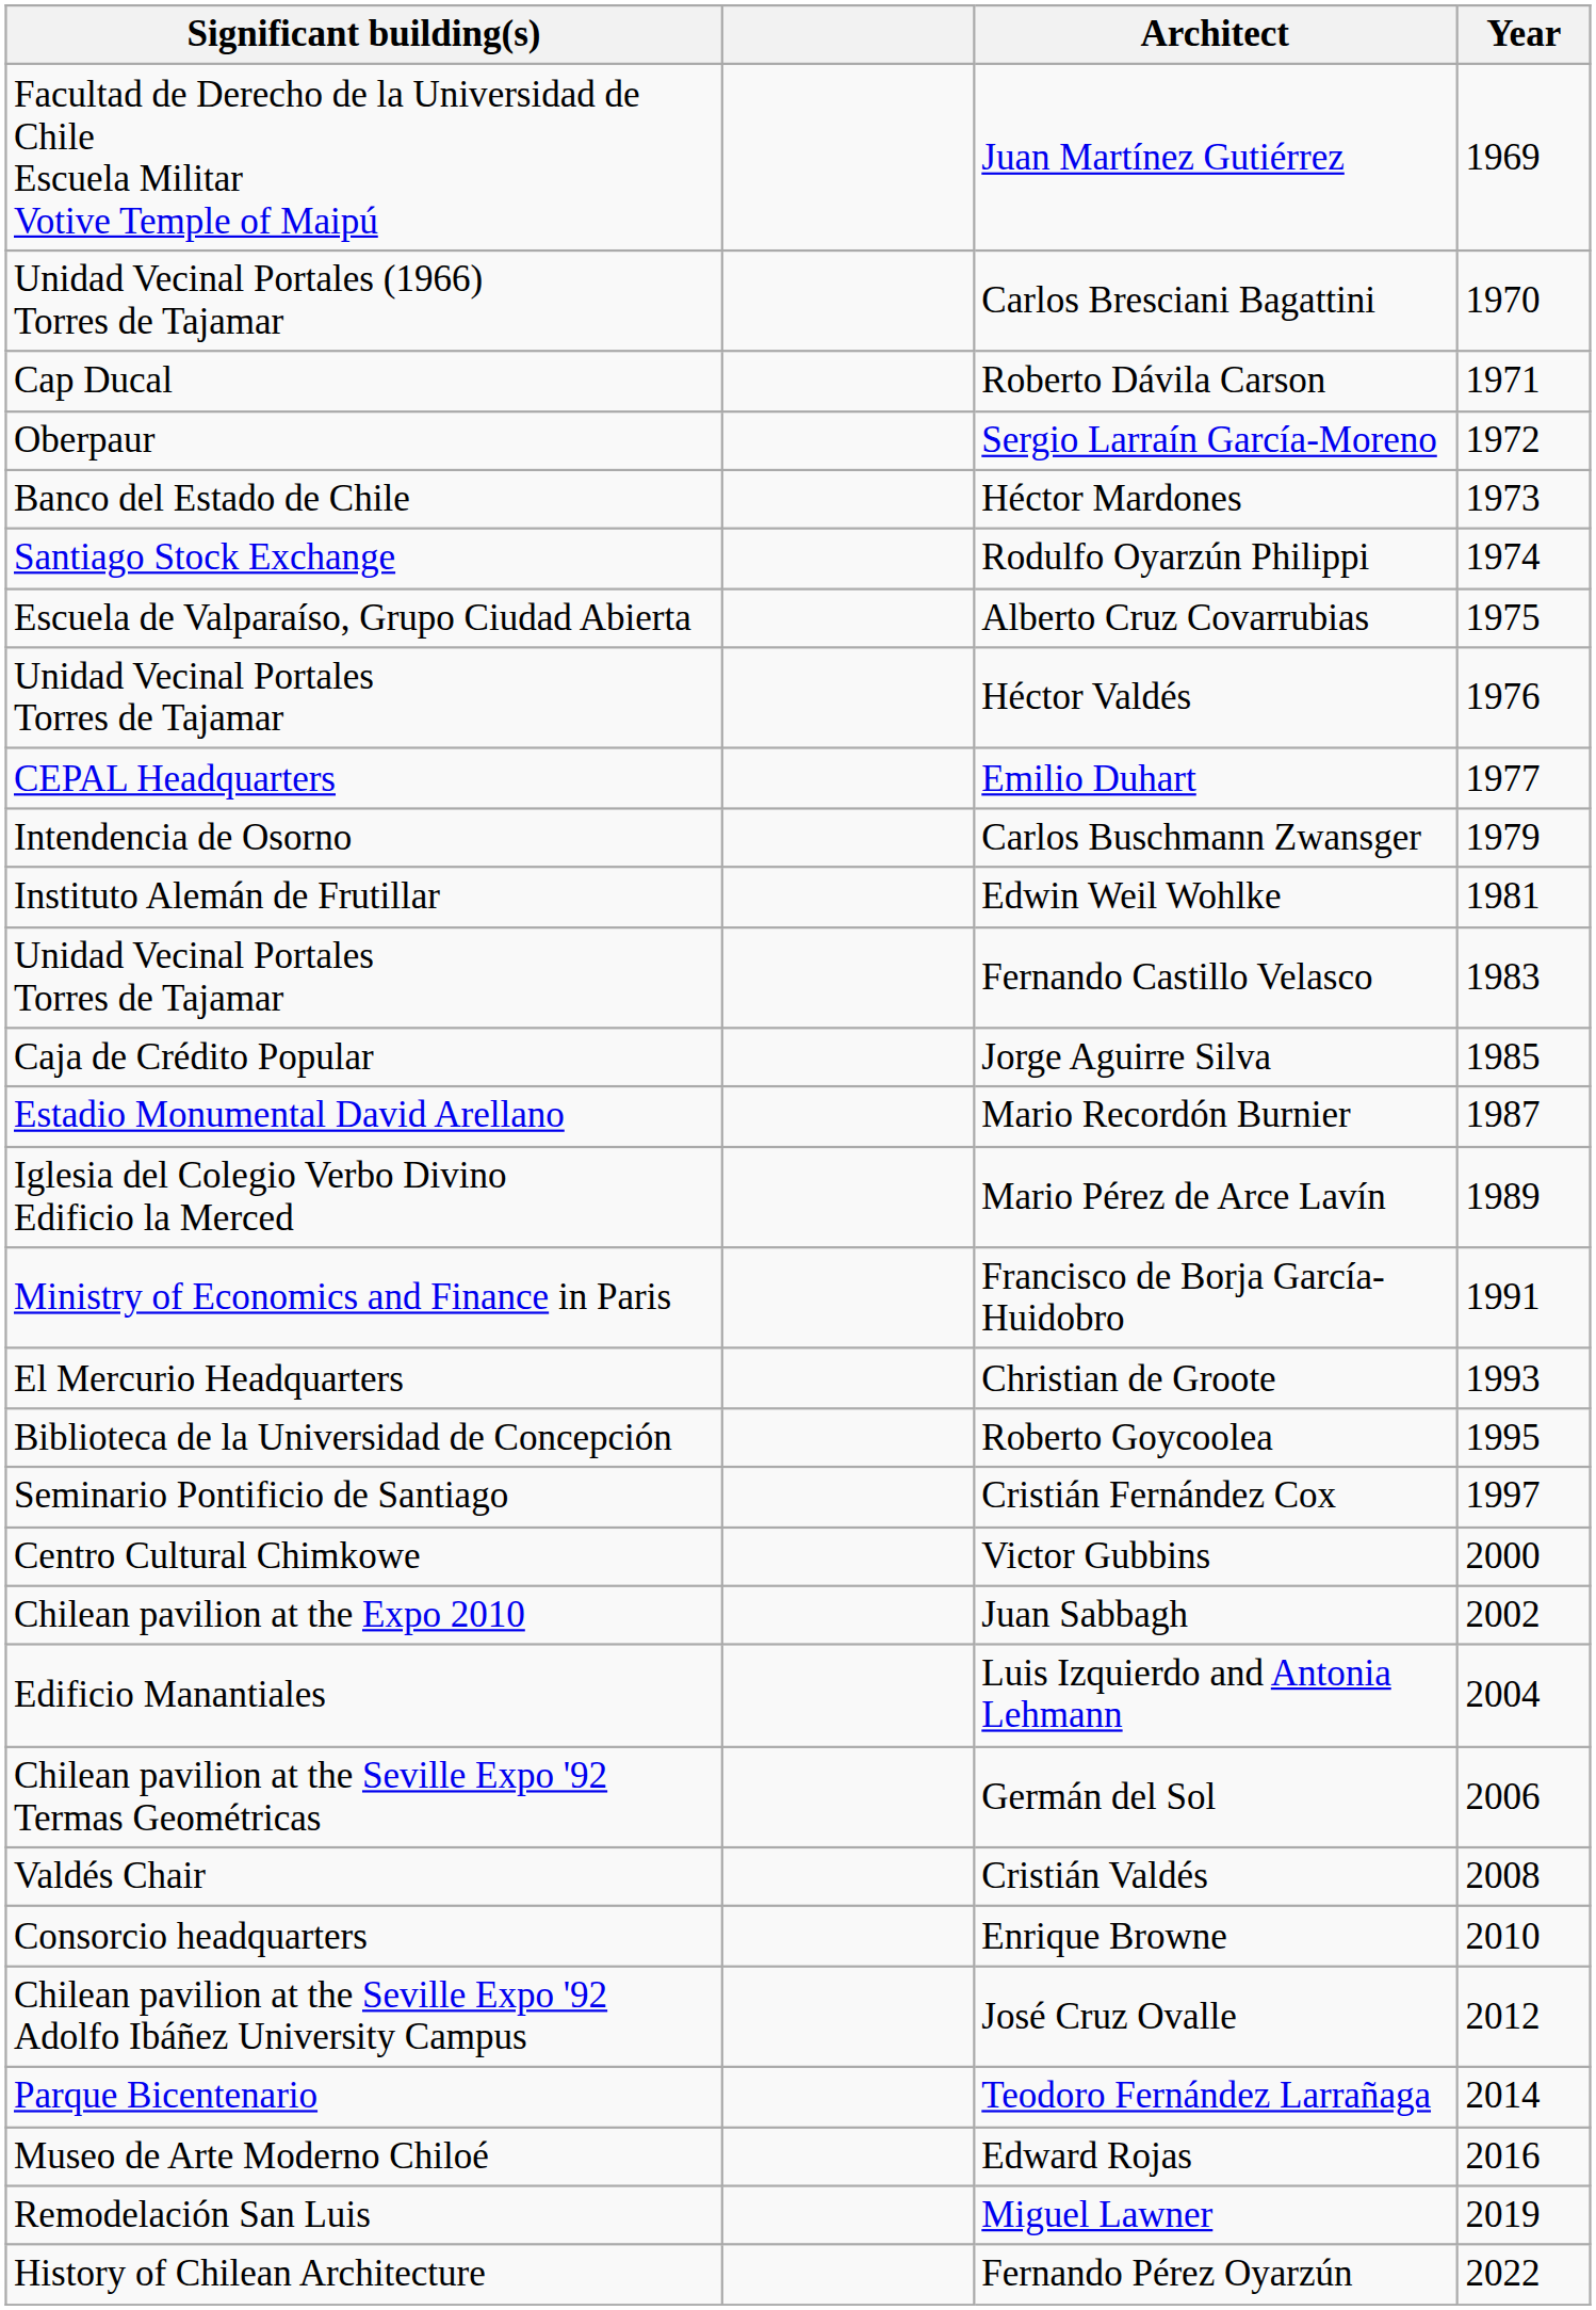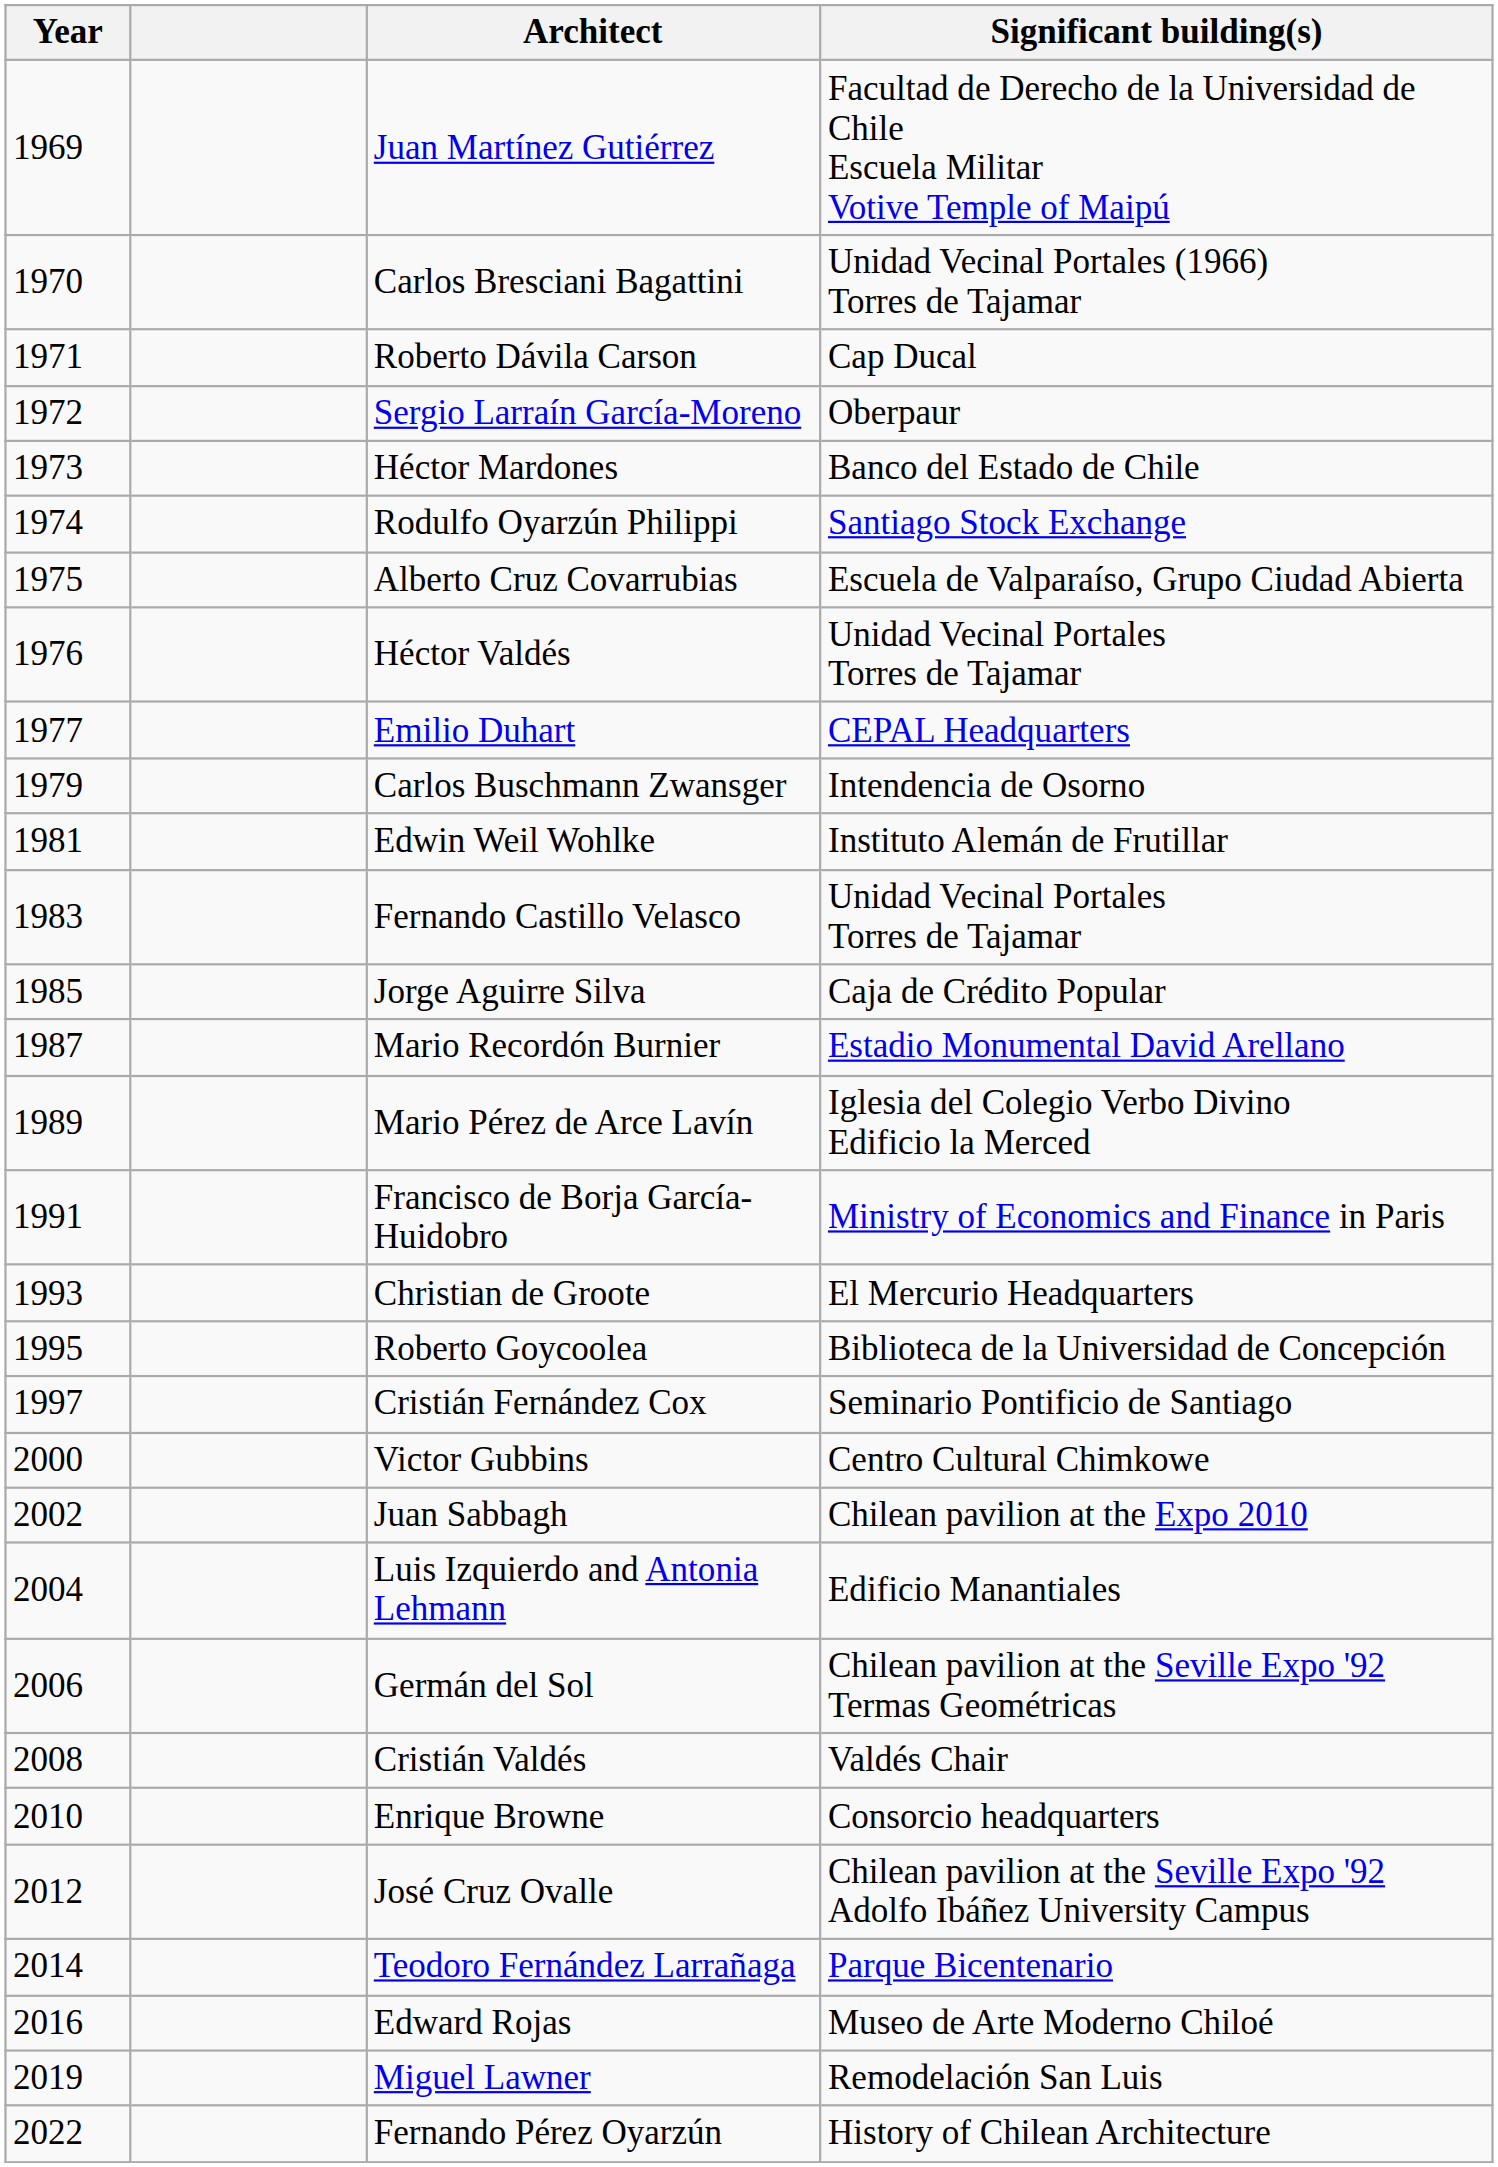columns swapped: Year <-> Significant building(s)
